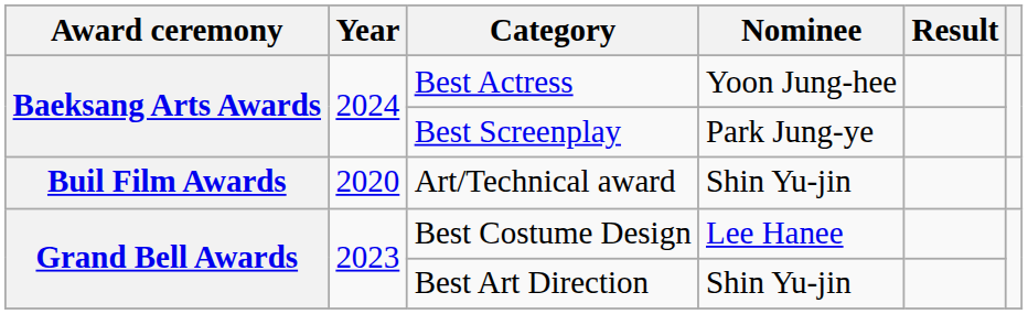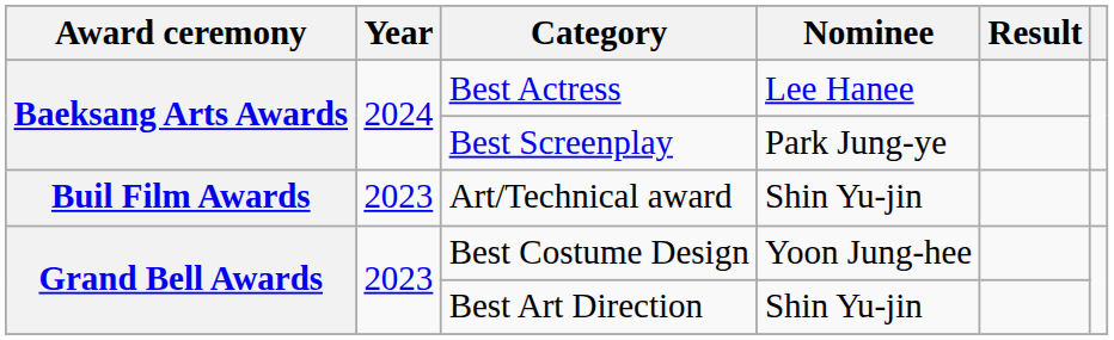Best Actress | Nominee: Yoon Jung-hee -> Lee Hanee
Art/Technical award | Year: 2020 -> 2023
Best Costume Design | Nominee: Lee Hanee -> Yoon Jung-hee
